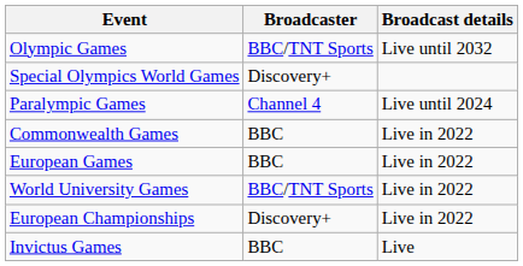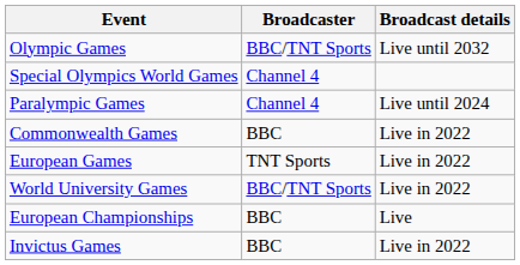Special Olympics World Games | Broadcaster: Discovery+ -> Channel 4
European Games | Broadcaster: BBC -> TNT Sports
European Championships | Broadcaster: Discovery+ -> BBC
European Championships | Broadcast details: Live in 2022 -> Live
Invictus Games | Broadcast details: Live -> Live in 2022
